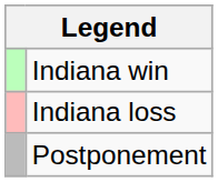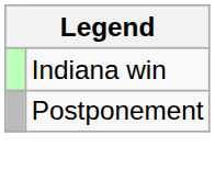- row: Indiana loss
